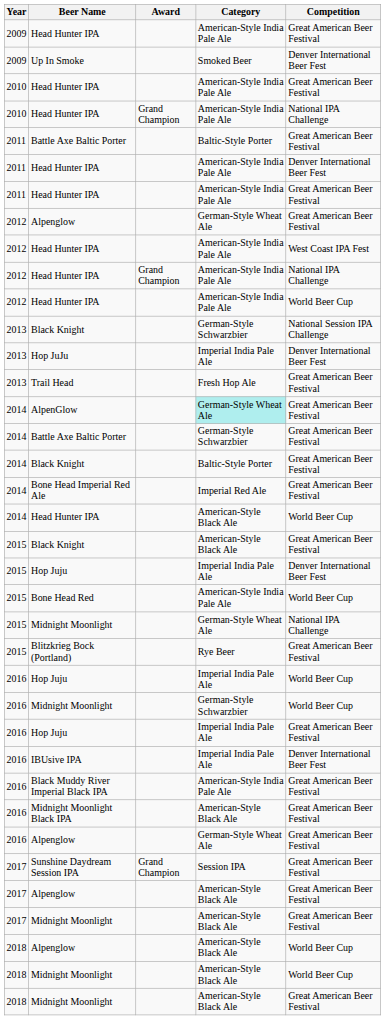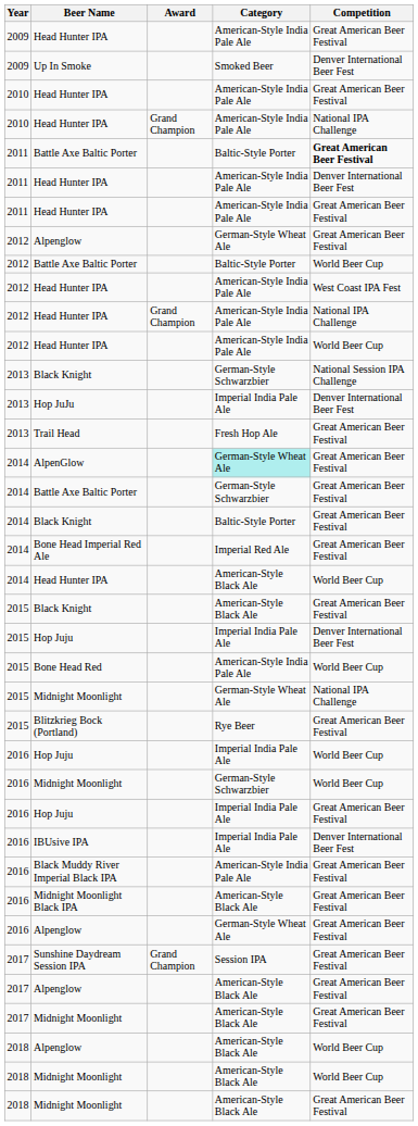2011 / Battle Axe Baltic Porter | Competition: normal -> bold
+ row: 2012 | Battle Axe Baltic Porter | Baltic-Style Porter | World Beer Cup
